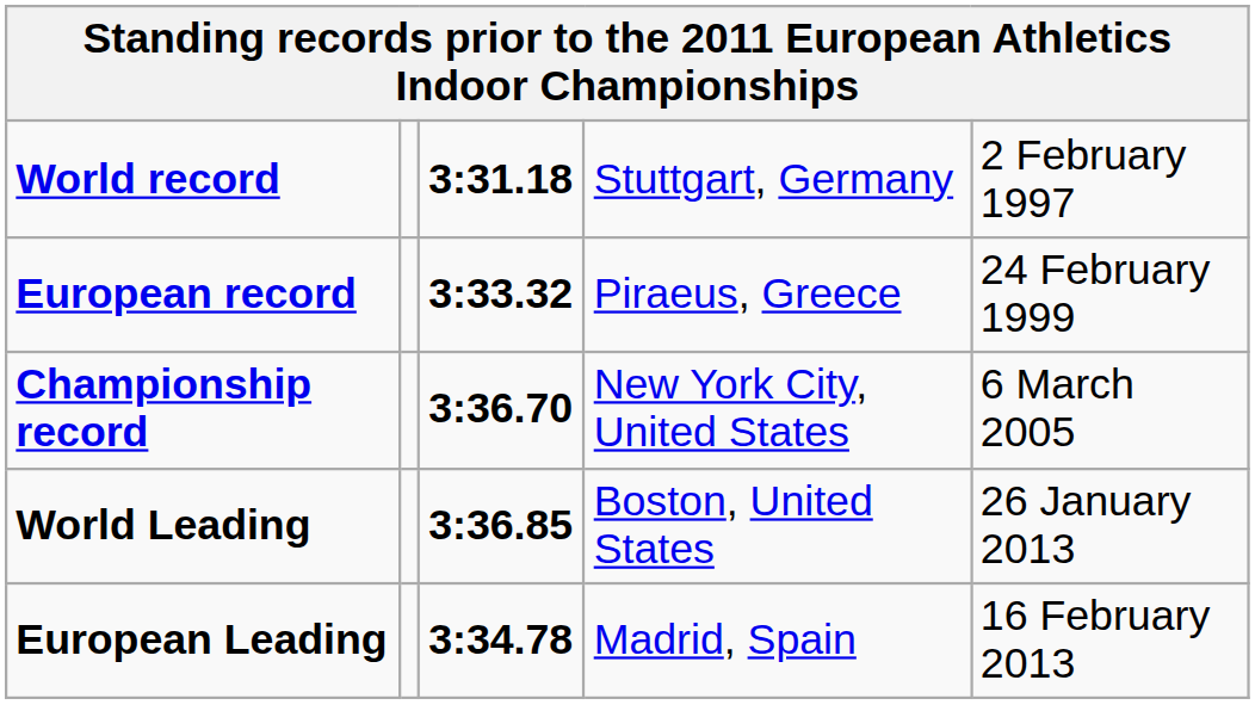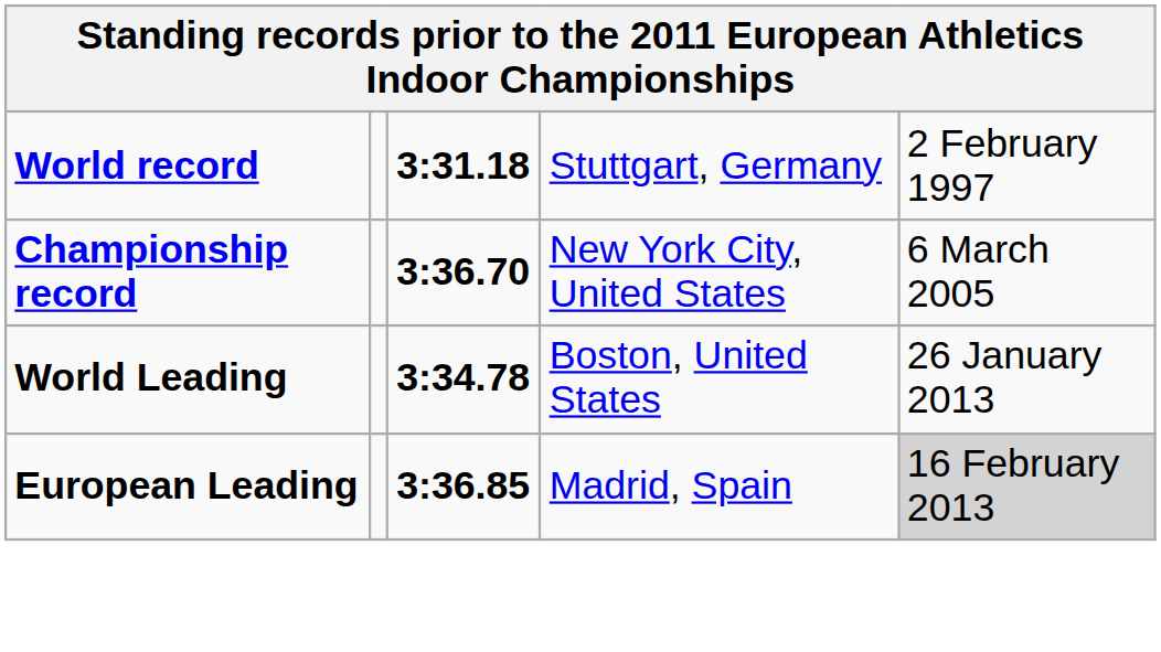- row: European record | 3:33.32 | Piraeus, Greece | 24 February 1999
World Leading | column 3: 3:36.85 -> 3:34.78
European Leading | column 3: 3:34.78 -> 3:36.85
European Leading | column 5: no background -> lightgrey background
